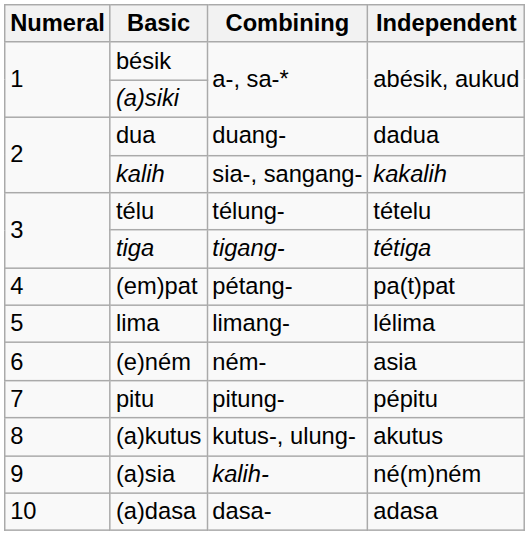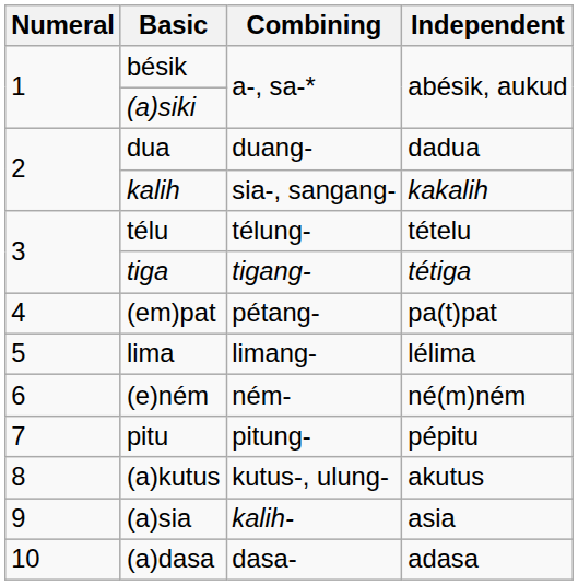(e)ném | Independent: asia -> né(m)ném
(a)sia | Independent: né(m)ném -> asia
